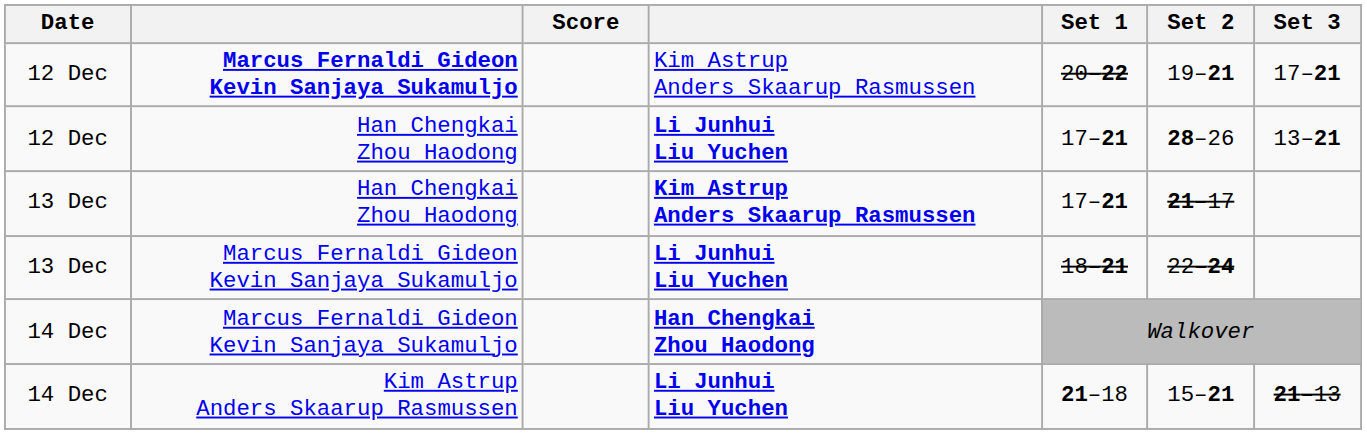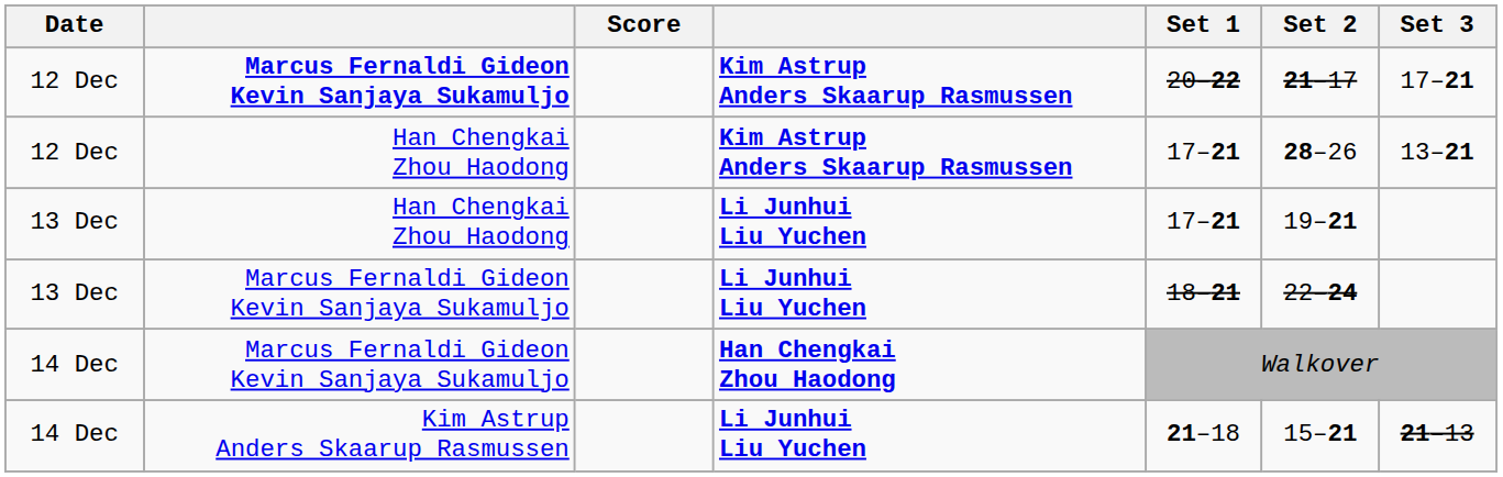12 Dec / Marcus Fernaldi Gideon Kevin Sanjaya Sukamuljo | column 4: normal -> bold
12 Dec / Marcus Fernaldi Gideon Kevin Sanjaya Sukamuljo | Set 2: 19–21 -> 21–17
12 Dec / Han Chengkai Zhou Haodong | column 4: Li Junhui Liu Yuchen -> Kim Astrup Anders Skaarup Rasmussen
13 Dec / Han Chengkai Zhou Haodong | column 4: Kim Astrup Anders Skaarup Rasmussen -> Li Junhui Liu Yuchen
13 Dec / Han Chengkai Zhou Haodong | Set 2: 21–17 -> 19–21
